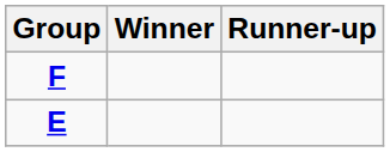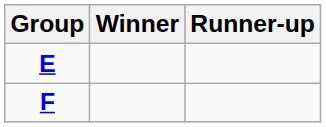rows swapped: E <-> F
